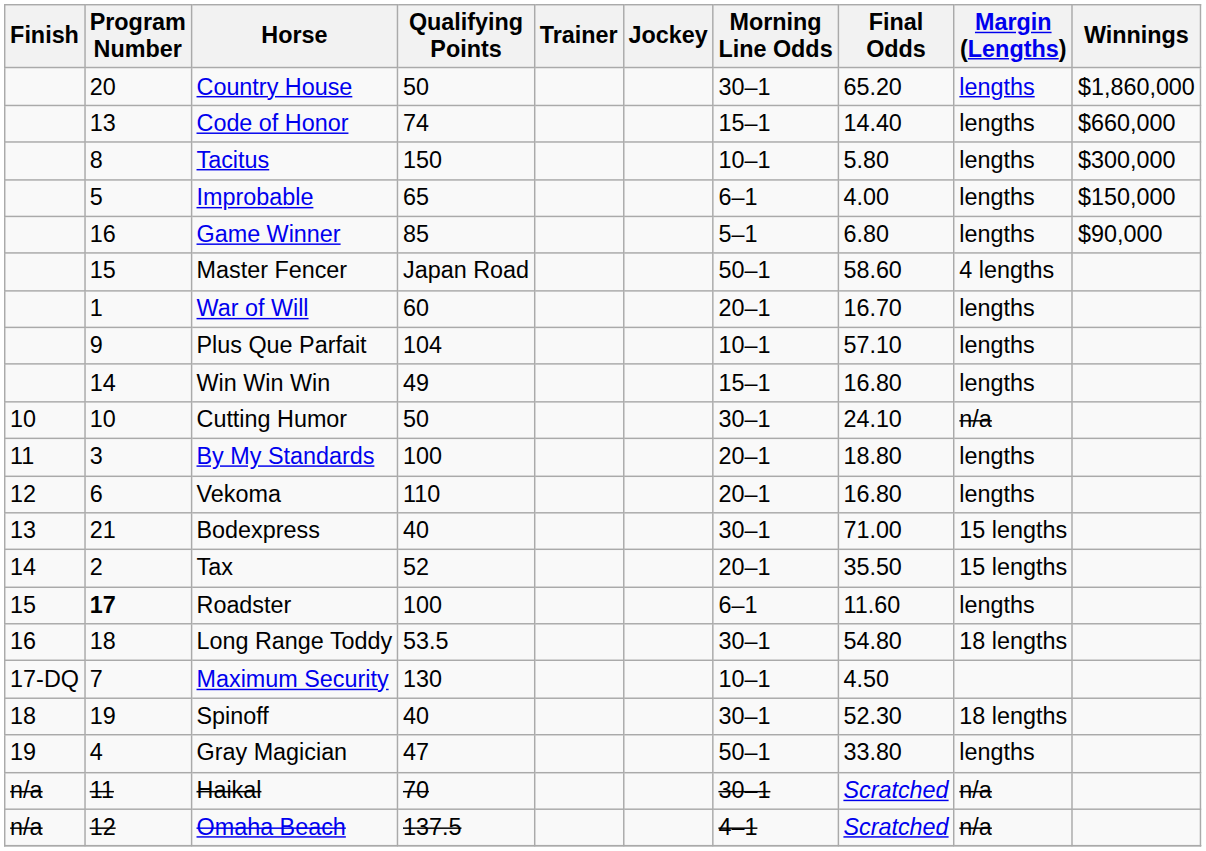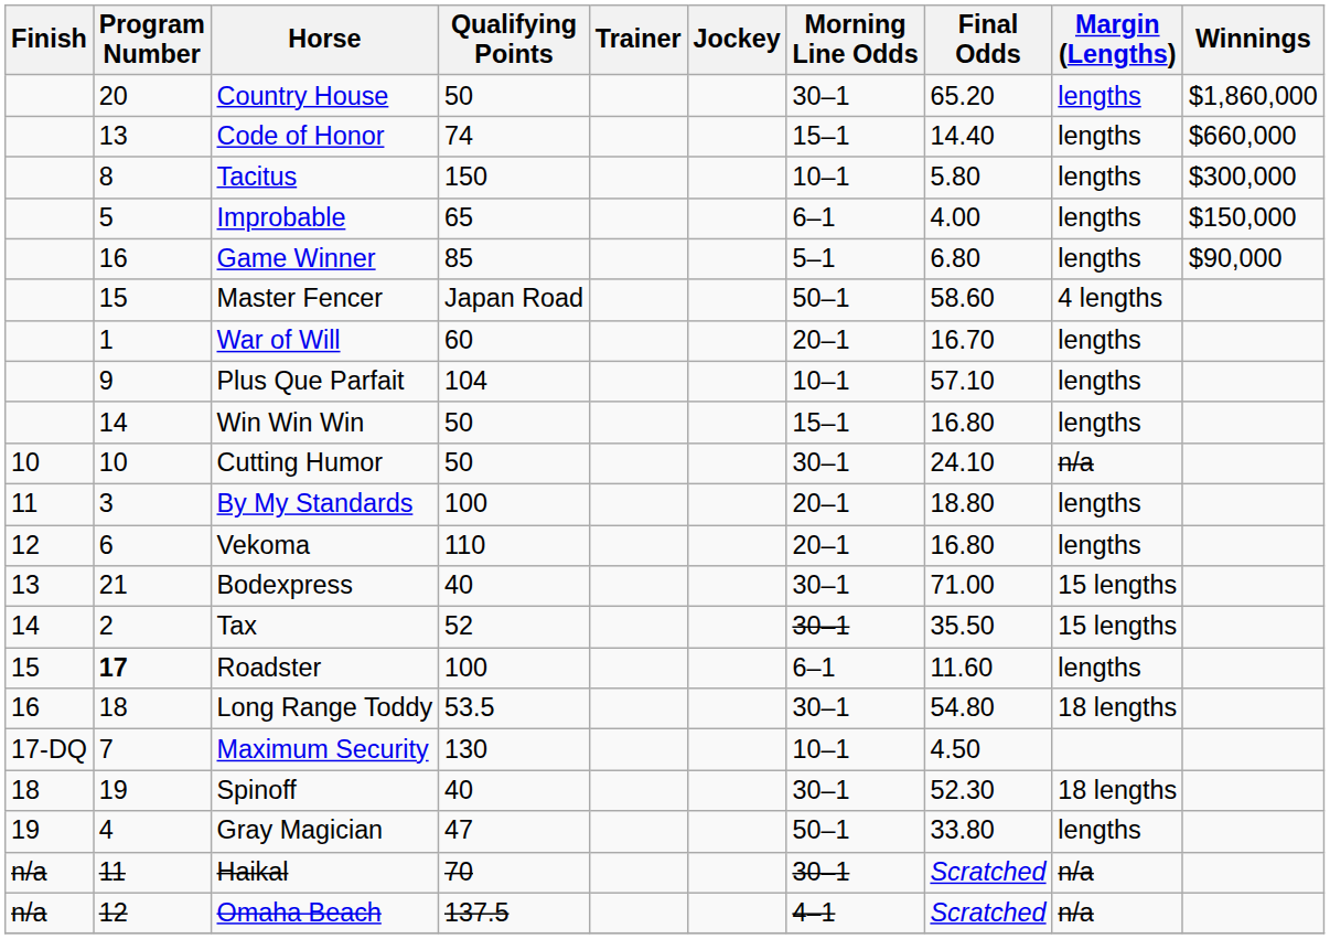Win Win Win | Qualifying Points: 49 -> 50
Tax | Morning Line Odds: 20–1 -> 30–1
